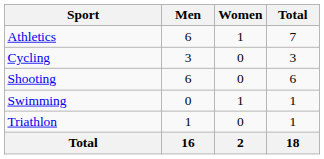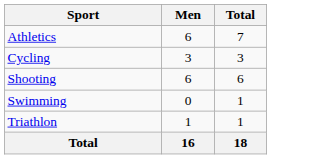- column: Women | 1 | 0 | 0 | 1 | 0 | 2
